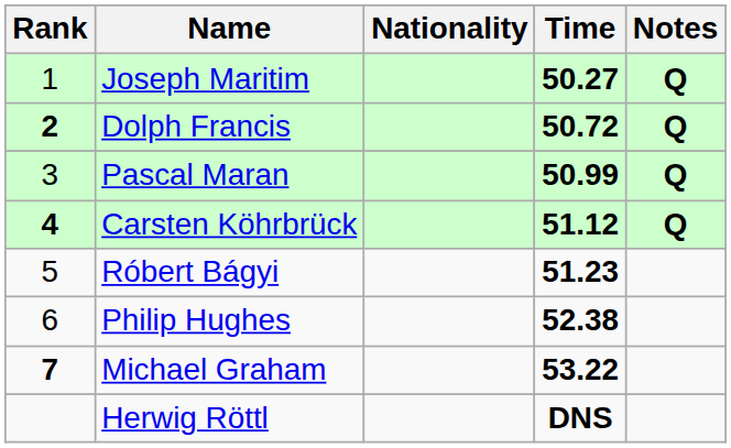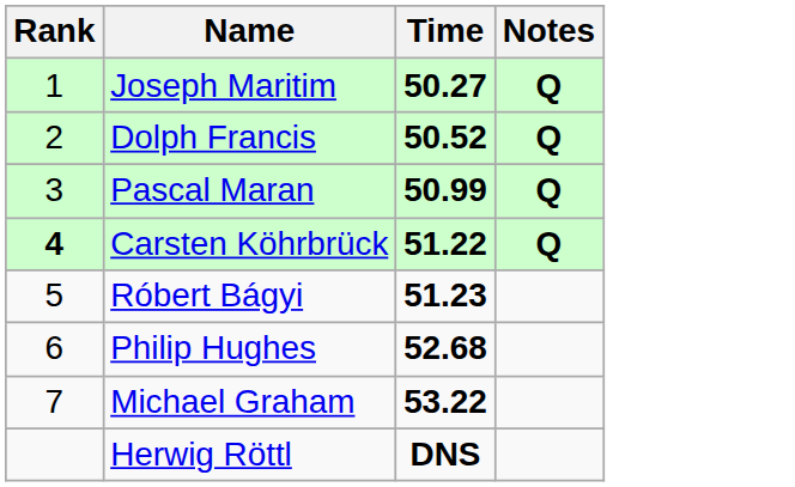- column: Nationality
Dolph Francis | Rank: bold -> normal
Dolph Francis | Time: 50.72 -> 50.52
Carsten Köhrbrück | Time: 51.12 -> 51.22
Philip Hughes | Time: 52.38 -> 52.68
Michael Graham | Rank: bold -> normal
